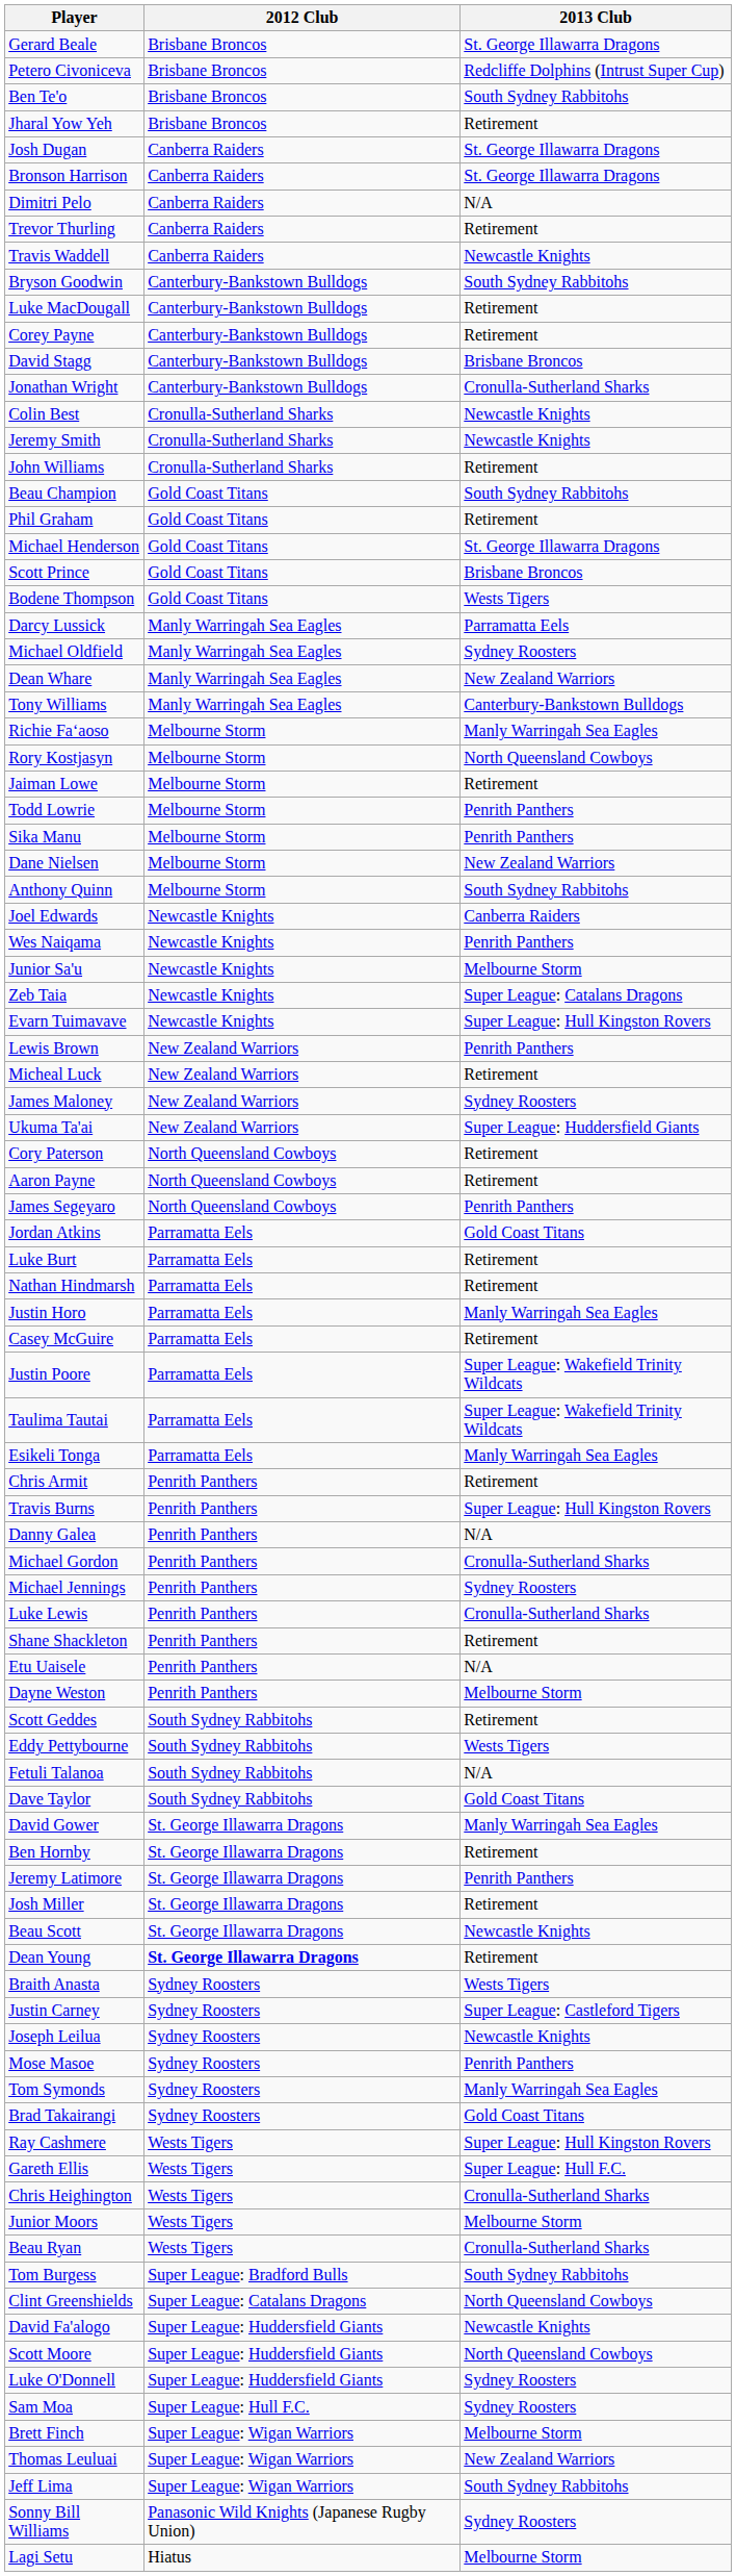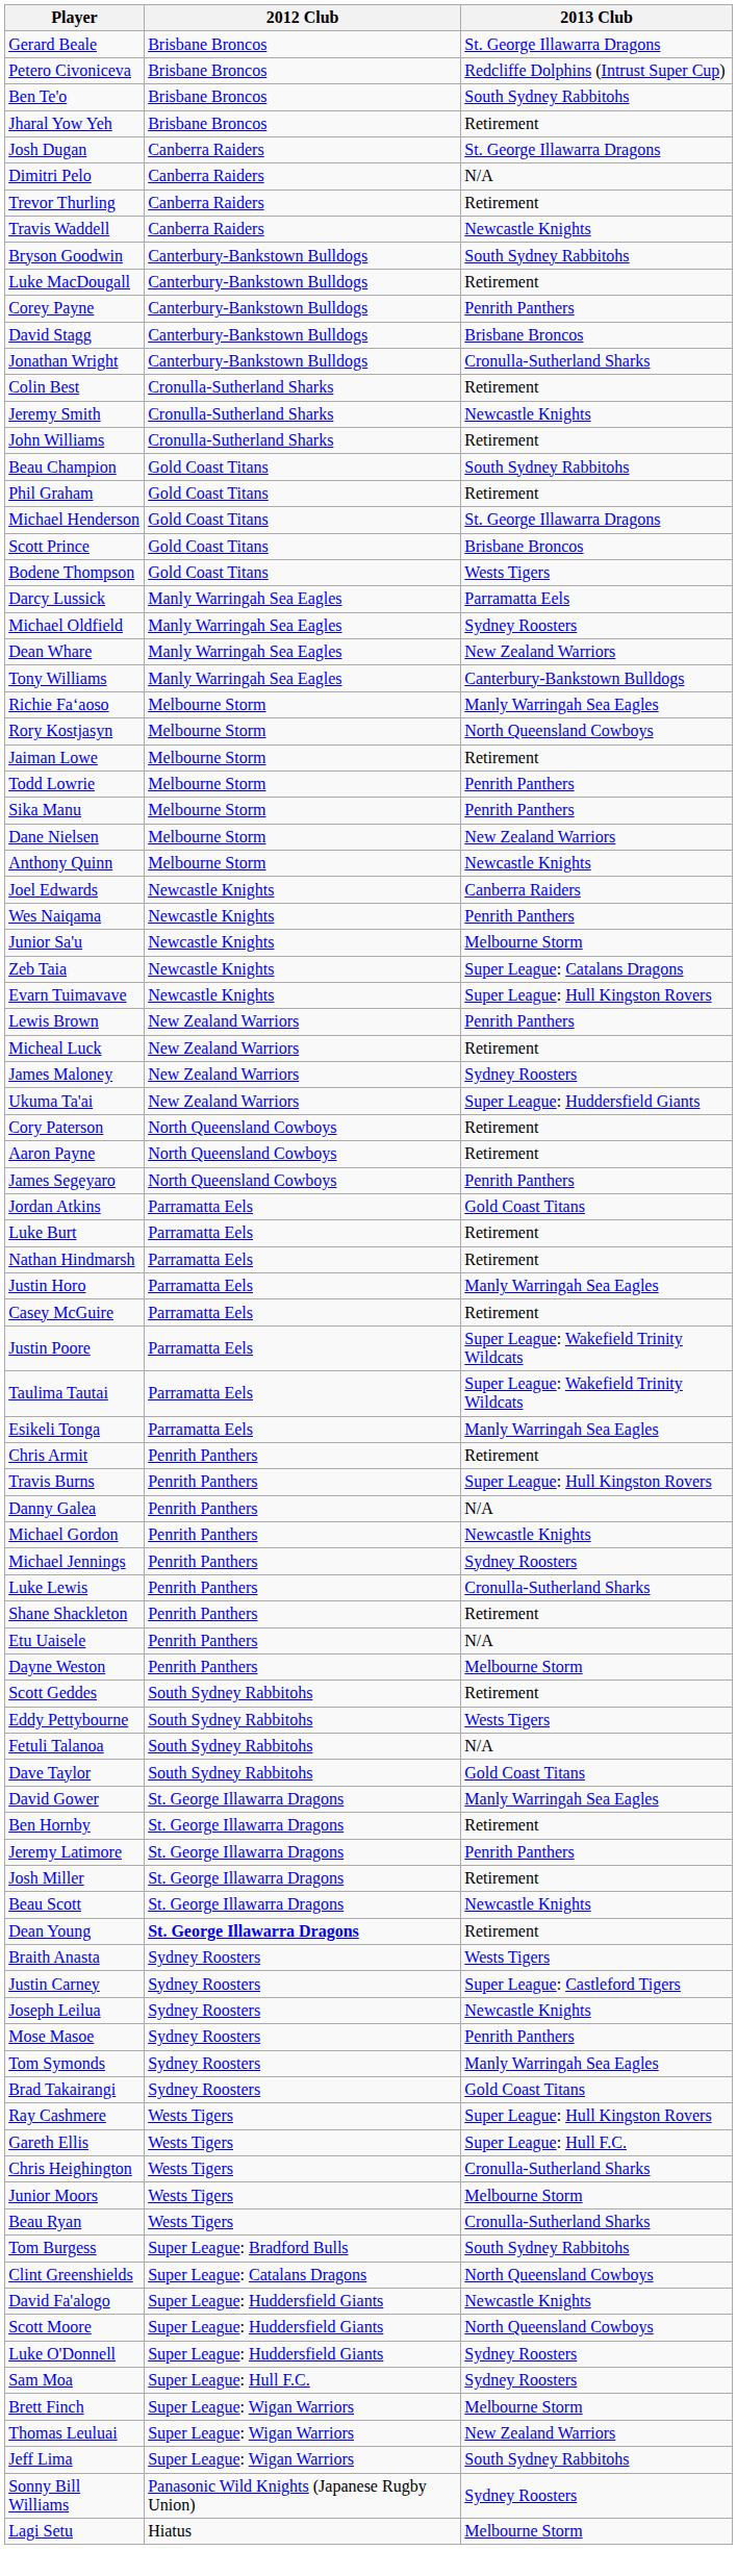- row: Bronson Harrison | Canberra Raiders | St. George Illawarra Dragons
Corey Payne | 2013 Club: Retirement -> Penrith Panthers
Colin Best | 2013 Club: Newcastle Knights -> Retirement
Anthony Quinn | 2013 Club: South Sydney Rabbitohs -> Newcastle Knights
Michael Gordon | 2013 Club: Cronulla-Sutherland Sharks -> Newcastle Knights
